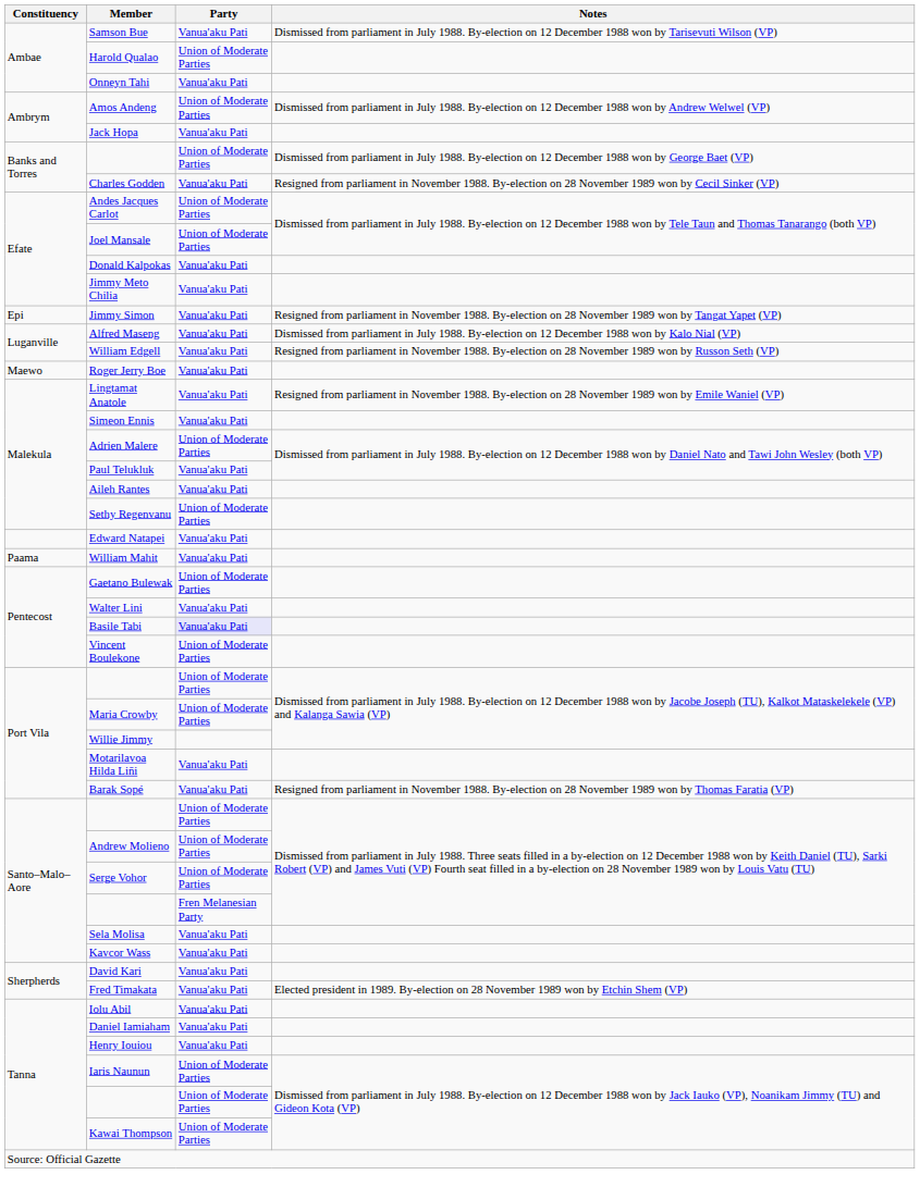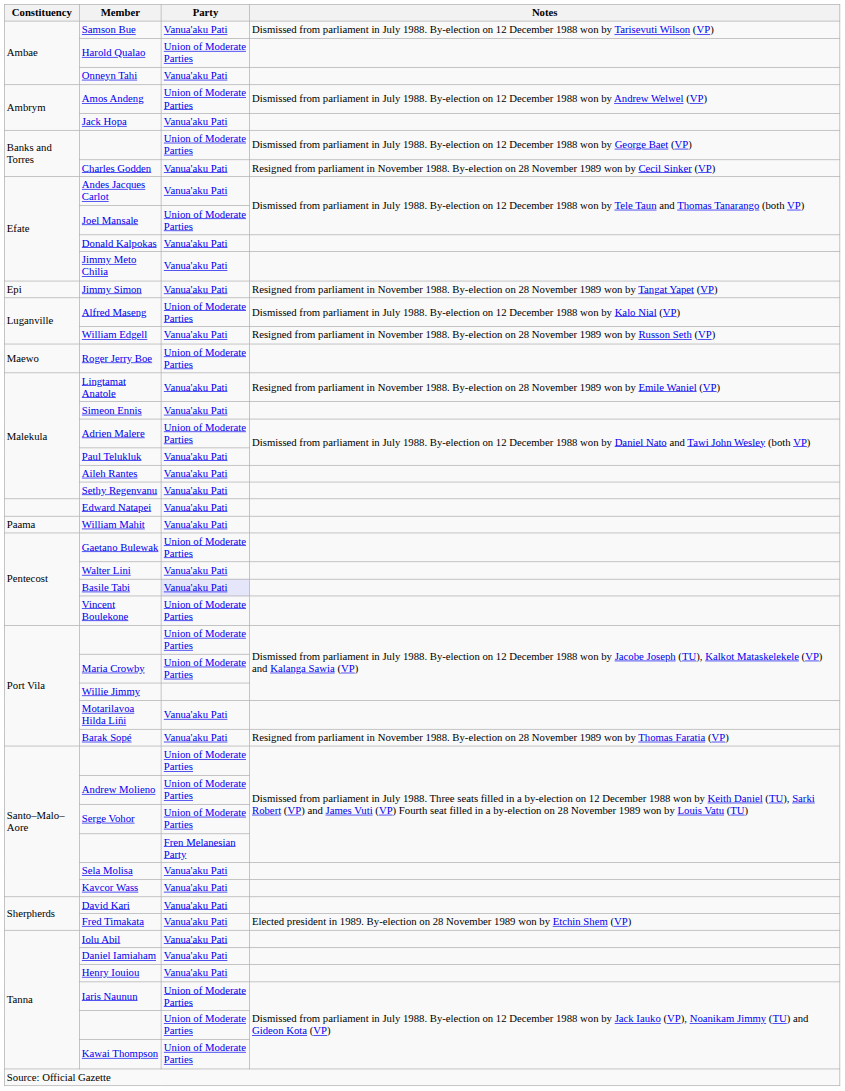Andes Jacques Carlot | Party: Union of Moderate Parties -> Vanua'aku Pati
Alfred Maseng | Party: Vanua'aku Pati -> Union of Moderate Parties
Roger Jerry Boe | Party: Vanua'aku Pati -> Union of Moderate Parties
Sethy Regenvanu | Party: Union of Moderate Parties -> Vanua'aku Pati
